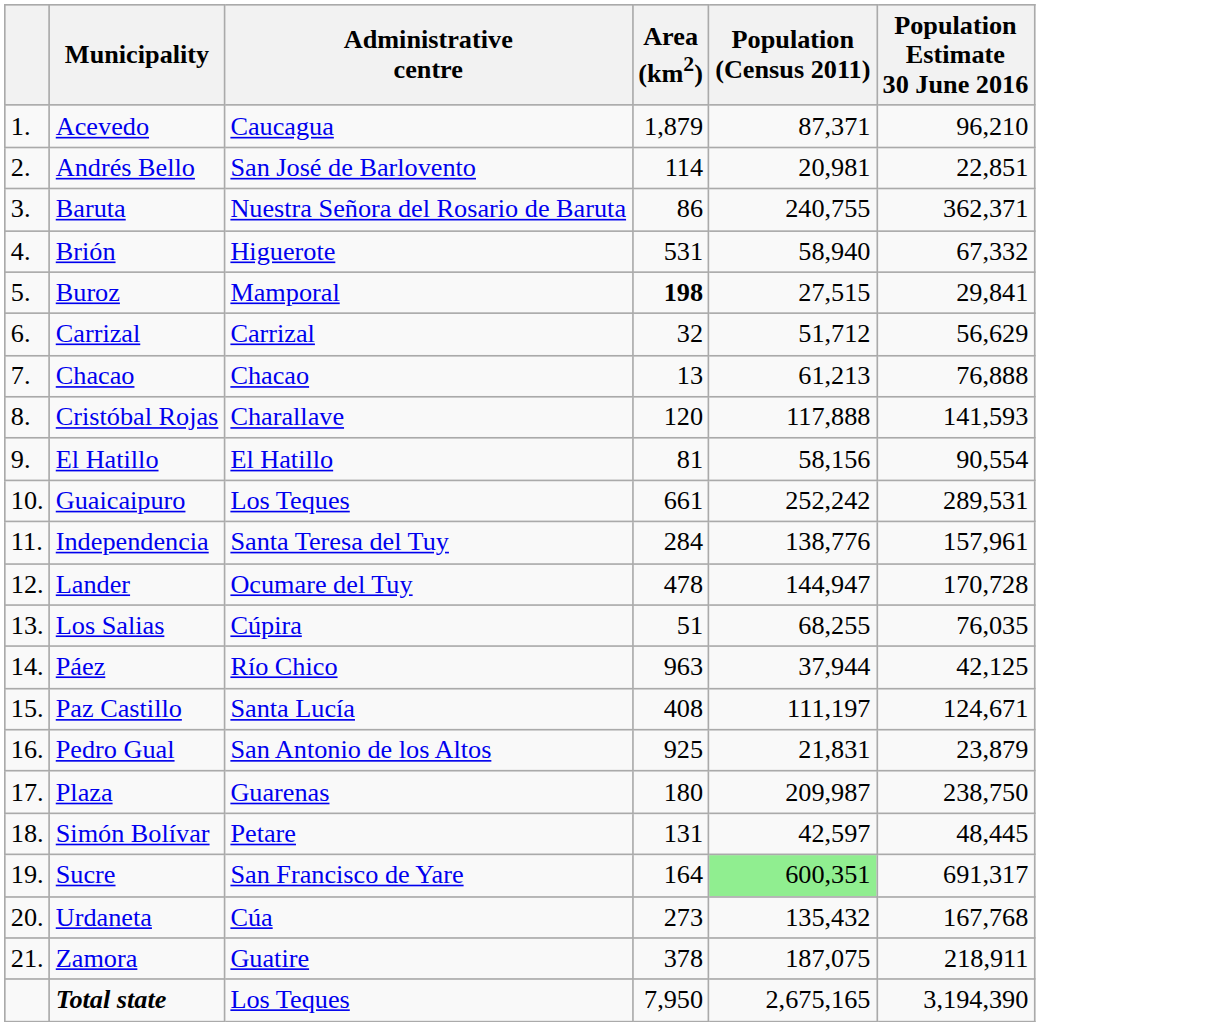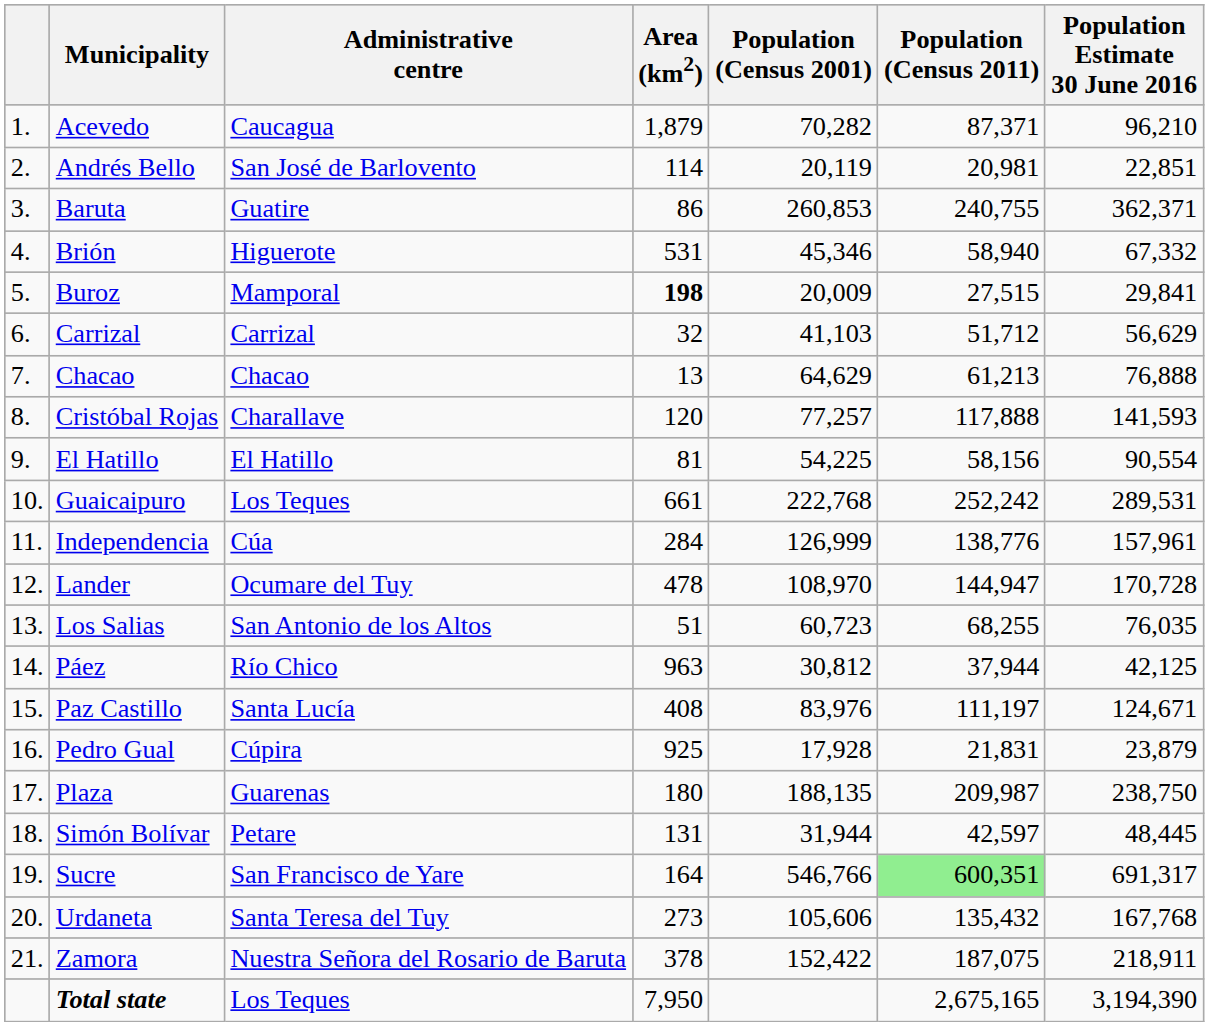+ column: Population (Census 2001) | 70,282 | 20,119 | 260,853 | 45,346 | 20,009 | 41,103 | 64,629 | 77,257 | 54,225 | 222,768 | 126,999 | 108,970 | 60,723 | 30,812 | 83,976 | 17,928 | 188,135 | 31,944 | 546,766 | 105,606 | 152,422
Baruta | Administrative centre: Nuestra Señora del Rosario de Baruta -> Guatire
Independencia | Administrative centre: Santa Teresa del Tuy -> Cúa
Los Salias | Administrative centre: Cúpira -> San Antonio de los Altos
Pedro Gual | Administrative centre: San Antonio de los Altos -> Cúpira
Urdaneta | Administrative centre: Cúa -> Santa Teresa del Tuy
Zamora | Administrative centre: Guatire -> Nuestra Señora del Rosario de Baruta
